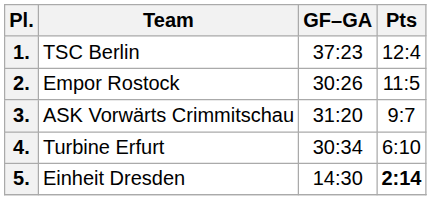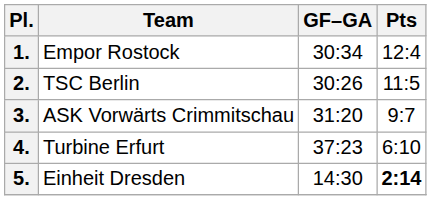1. | Team: TSC Berlin -> Empor Rostock
1. | GF–GA: 37:23 -> 30:34
2. | Team: Empor Rostock -> TSC Berlin
4. | GF–GA: 30:34 -> 37:23
